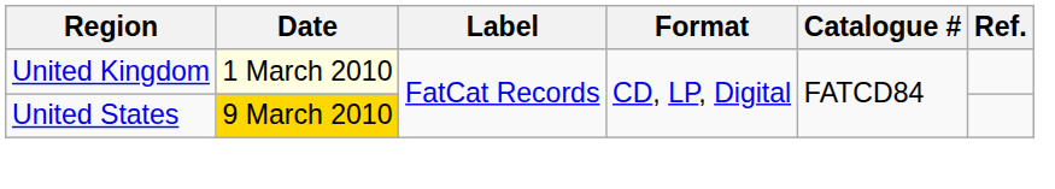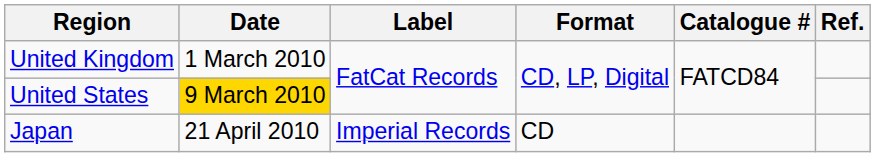United Kingdom | Date: lightyellow background -> no background
+ row: Japan | 21 April 2010 | Imperial Records | CD
